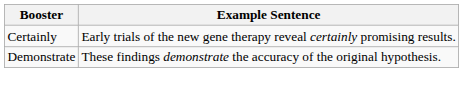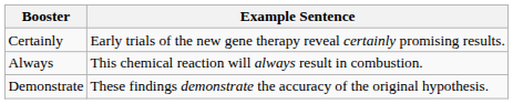+ row: Always | This chemical reaction will always result in combustion.
